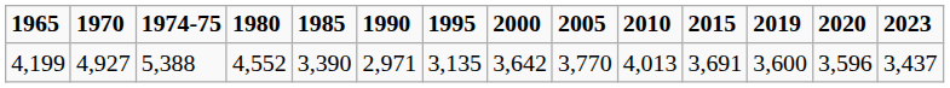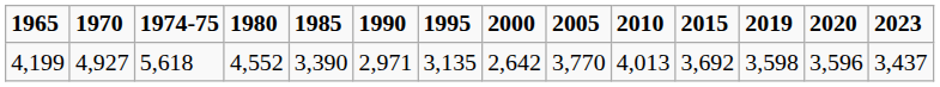4,199 | 1974-75: 5,388 -> 5,618
4,199 | 2000: 3,642 -> 2,642
4,199 | 2015: 3,691 -> 3,692
4,199 | 2019: 3,600 -> 3,598
